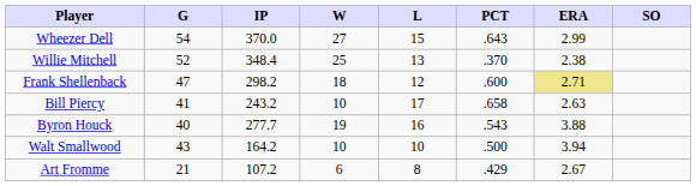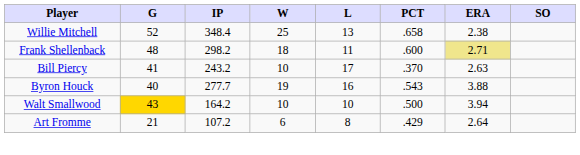- row: Wheezer Dell | 54 | 370.0 | 27 | 15 | .643 | 2.99
Willie Mitchell | PCT: .370 -> .658
Frank Shellenback | G: 47 -> 48
Frank Shellenback | L: 12 -> 11
Bill Piercy | PCT: .658 -> .370
Walt Smallwood | G: no background -> gold background
Art Fromme | ERA: 2.67 -> 2.64
